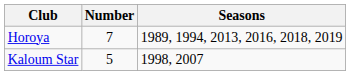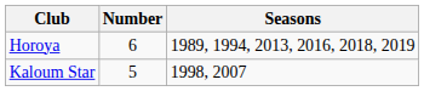Horoya | Number: 7 -> 6
